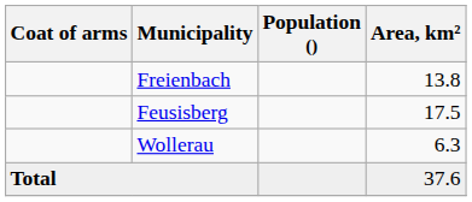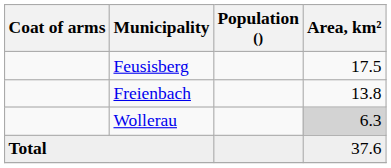rows swapped: Feusisberg <-> Freienbach
Wollerau | Area, km²: no background -> lightgrey background
